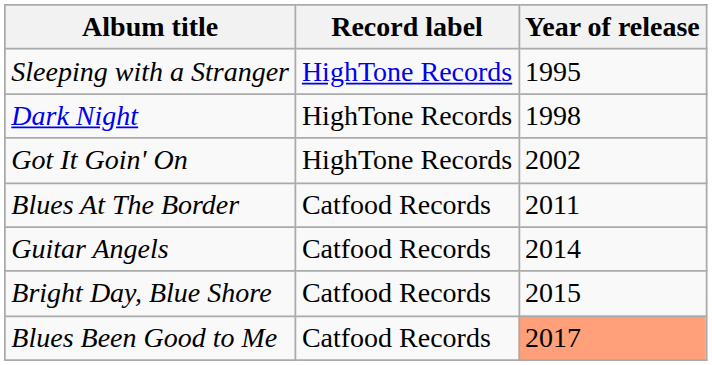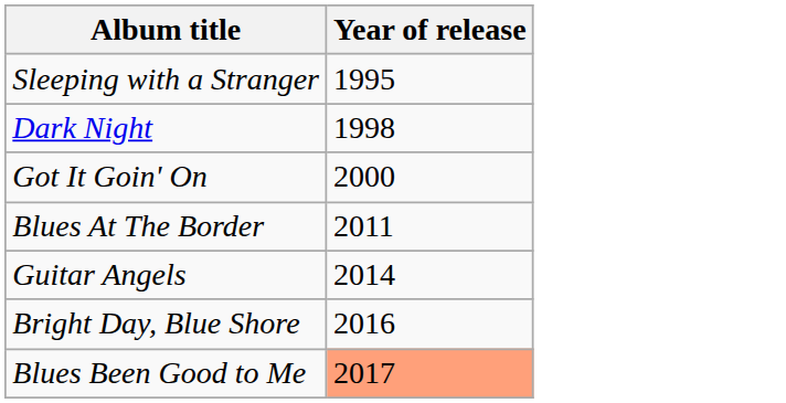- column: Record label | HighTone Records | HighTone Records | HighTone Records | Catfood Records | Catfood Records | Catfood Records | Catfood Records
Got It Goin' On | Year of release: 2002 -> 2000
Bright Day, Blue Shore | Year of release: 2015 -> 2016
